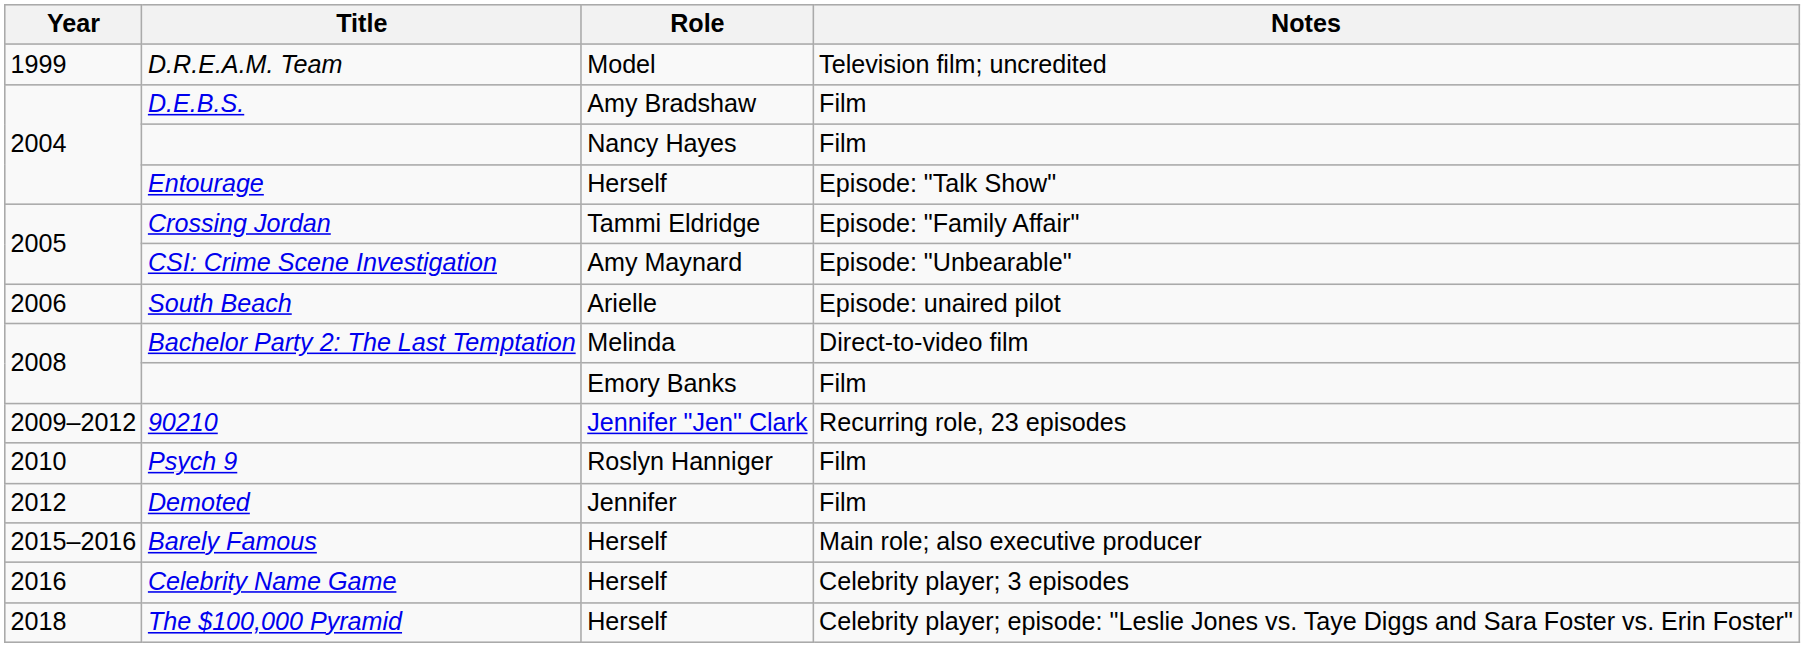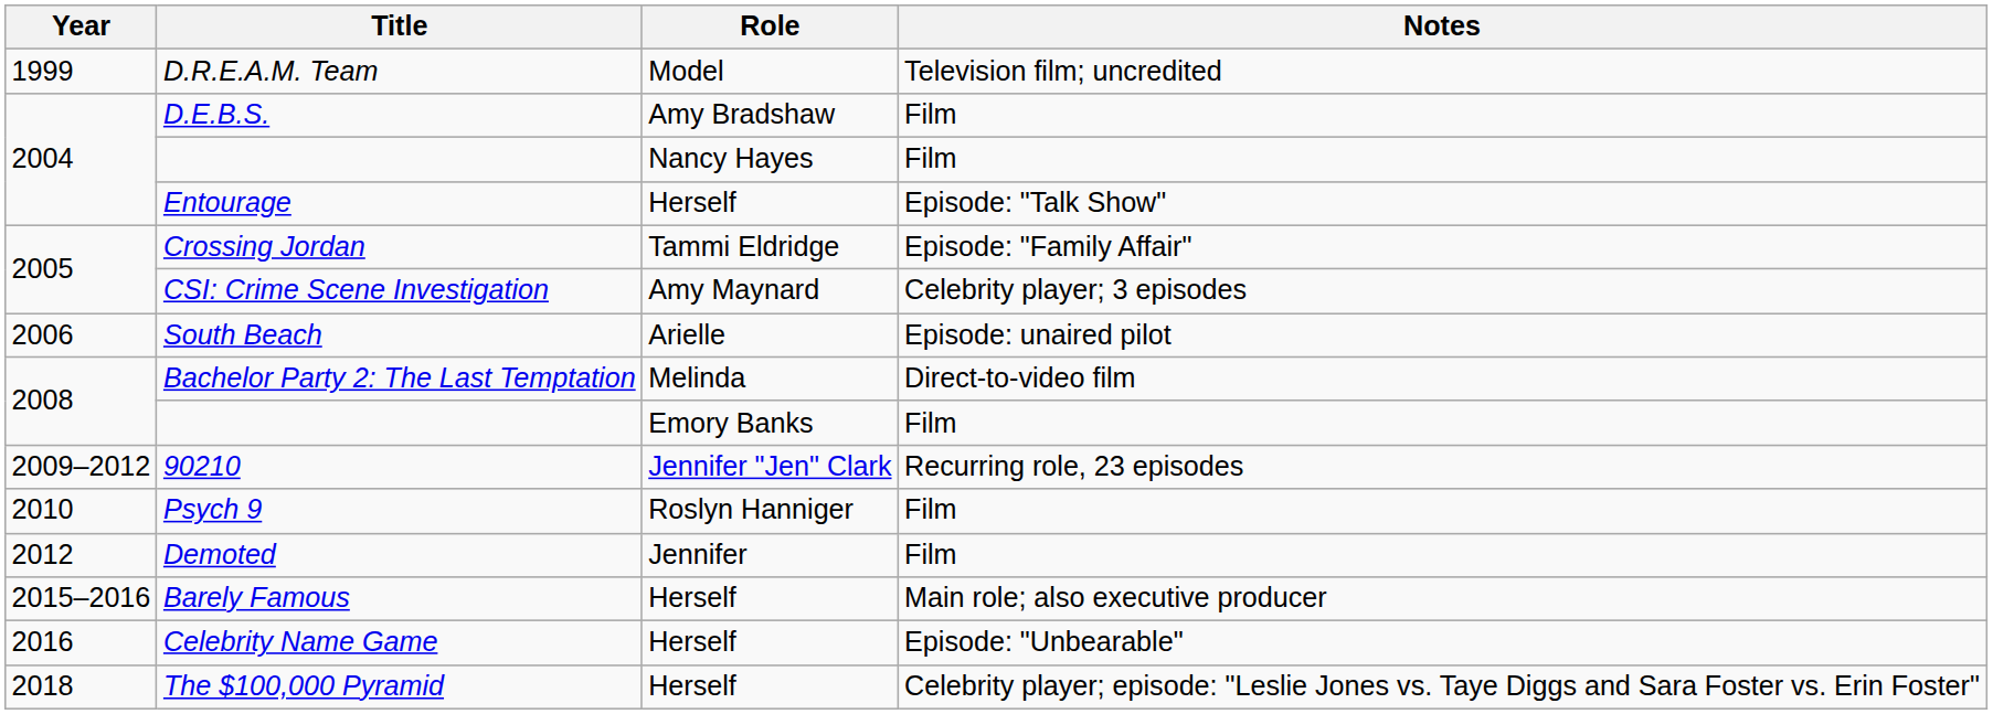CSI: Crime Scene Investigation | Notes: Episode: "Unbearable" -> Celebrity player; 3 episodes
Celebrity Name Game | Notes: Celebrity player; 3 episodes -> Episode: "Unbearable"
